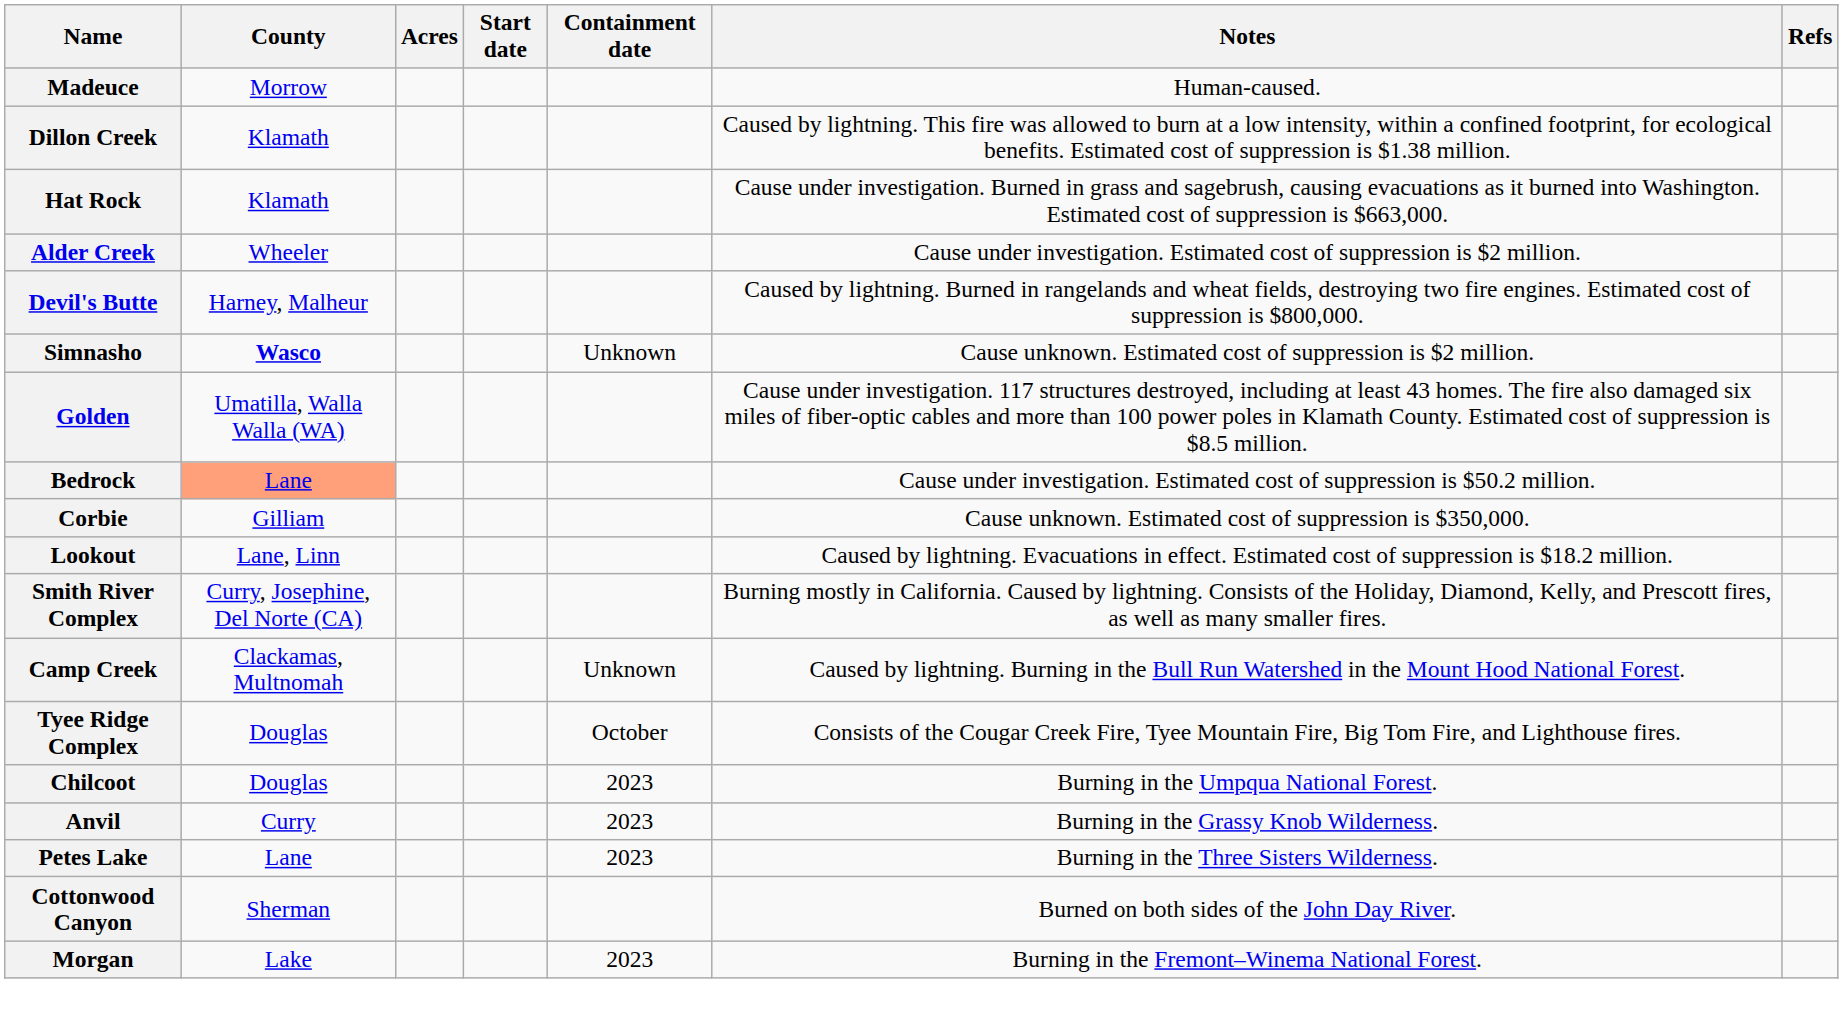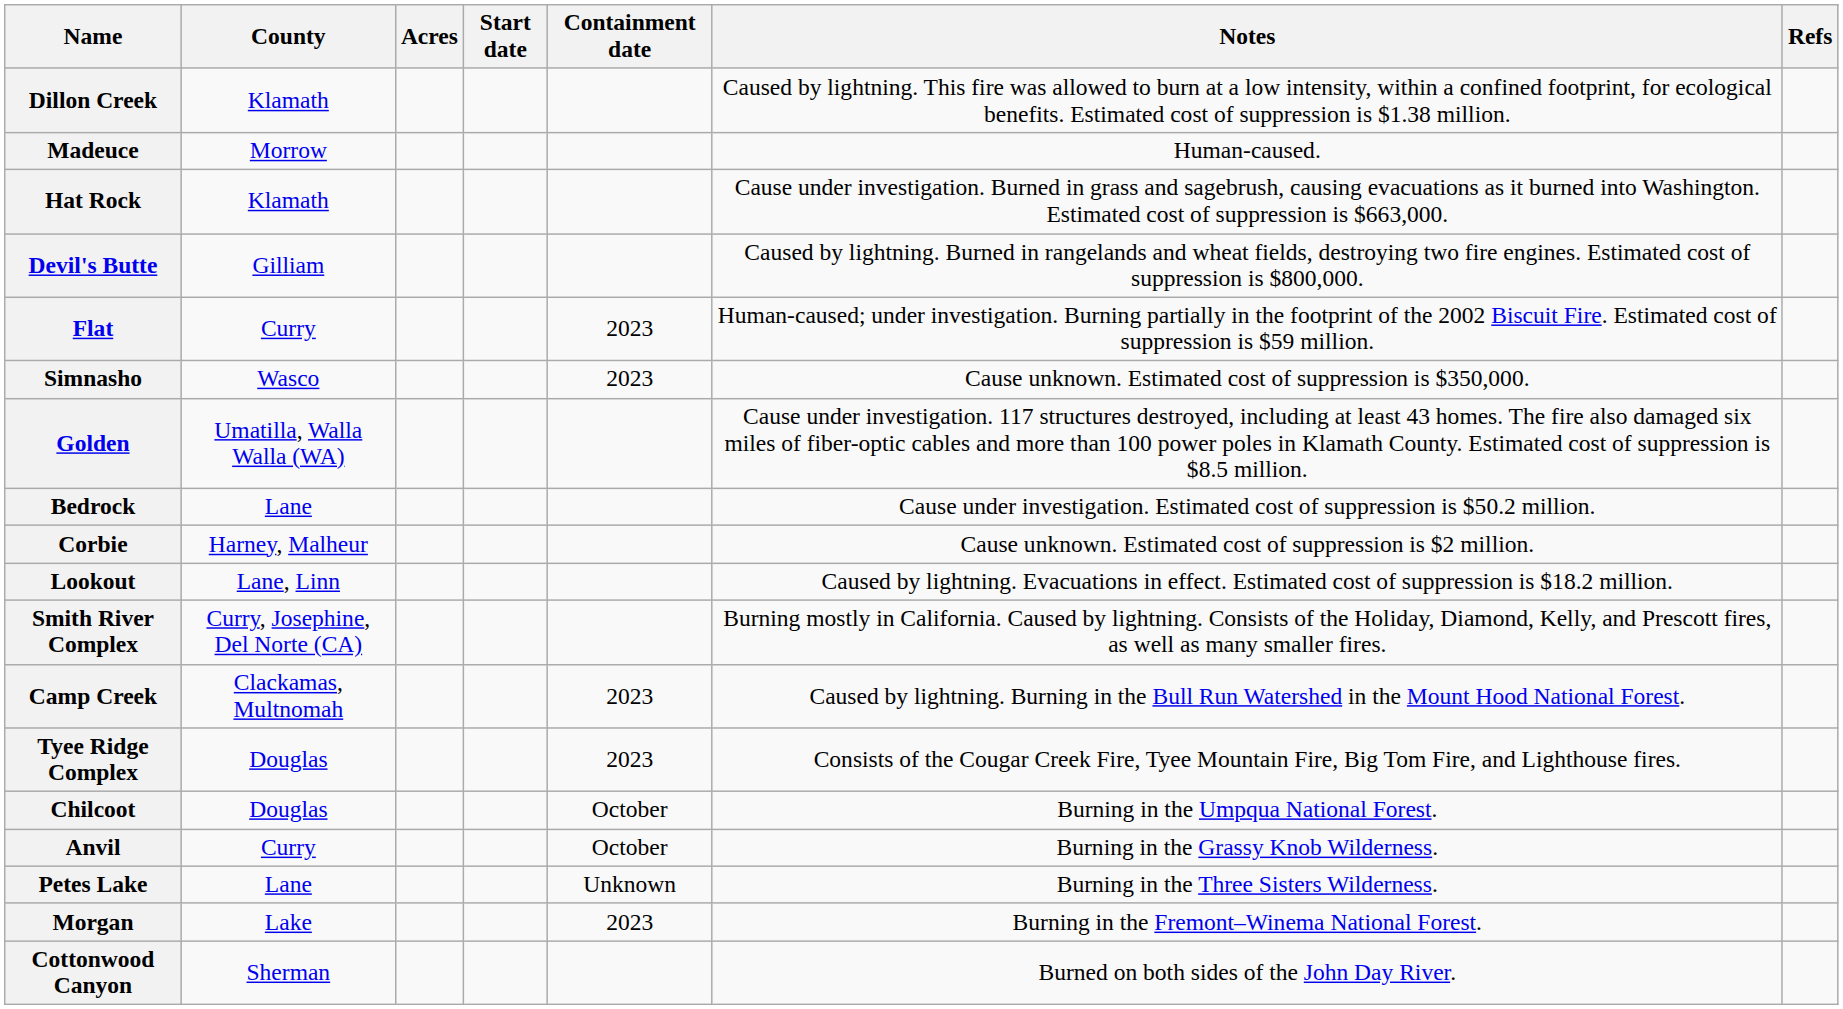rows swapped: Madeuce <-> Dillon Creek
- row: Alder Creek | Wheeler | Cause under investigation. Estimated cost of suppression is $2 million.
Devil's Butte | County: Harney, Malheur -> Gilliam
+ row: Flat | Curry | 2023 | Human-caused; under investigation. Burning partially in the footprint of the 2002 Biscuit Fire. Estimated cost of suppression is $59 million.
Simnasho | County: bold -> normal
Simnasho | Containment date: Unknown -> 2023
Simnasho | Notes: Cause unknown. Estimated cost of suppression is $2 million. -> Cause unknown. Estimated cost of suppression is $350,000.
Bedrock | County: lightsalmon background -> no background
Corbie | County: Gilliam -> Harney, Malheur
Corbie | Notes: Cause unknown. Estimated cost of suppression is $350,000. -> Cause unknown. Estimated cost of suppression is $2 million.
Camp Creek | Containment date: Unknown -> 2023
Tyee Ridge Complex | Containment date: October -> 2023
Chilcoot | Containment date: 2023 -> October
Anvil | Containment date: 2023 -> October
Petes Lake | Containment date: 2023 -> Unknown
rows swapped: Cottonwood Canyon <-> Morgan
